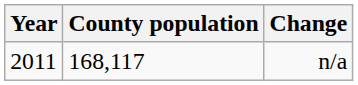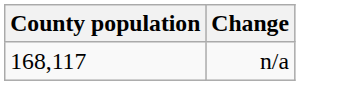- column: Year | 2011
